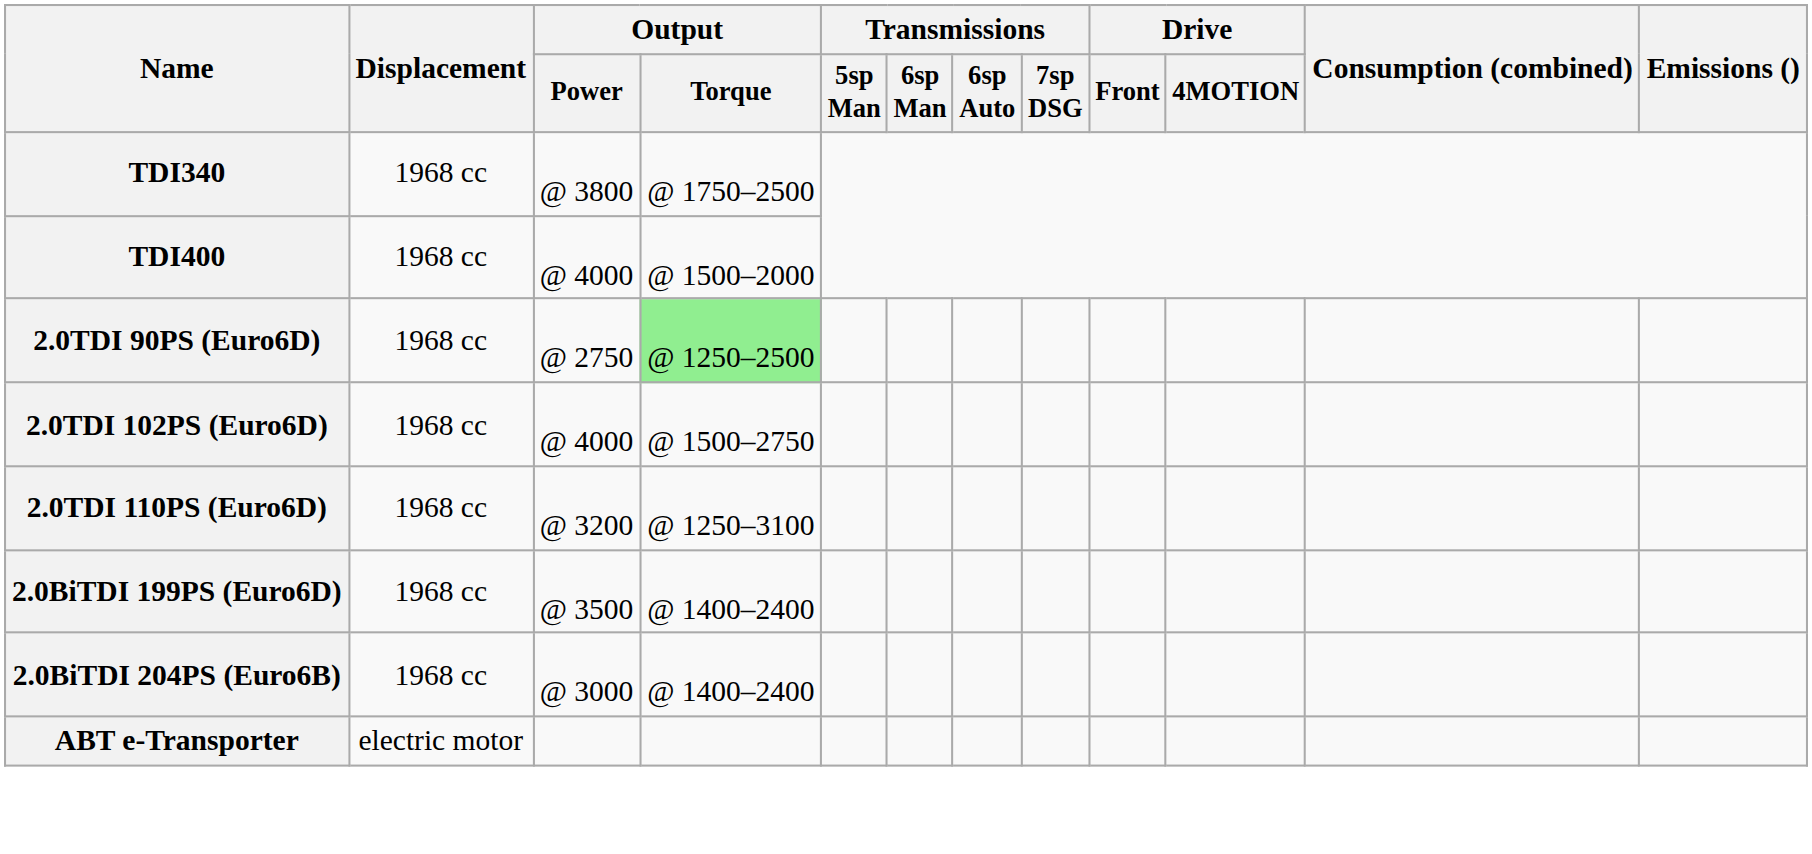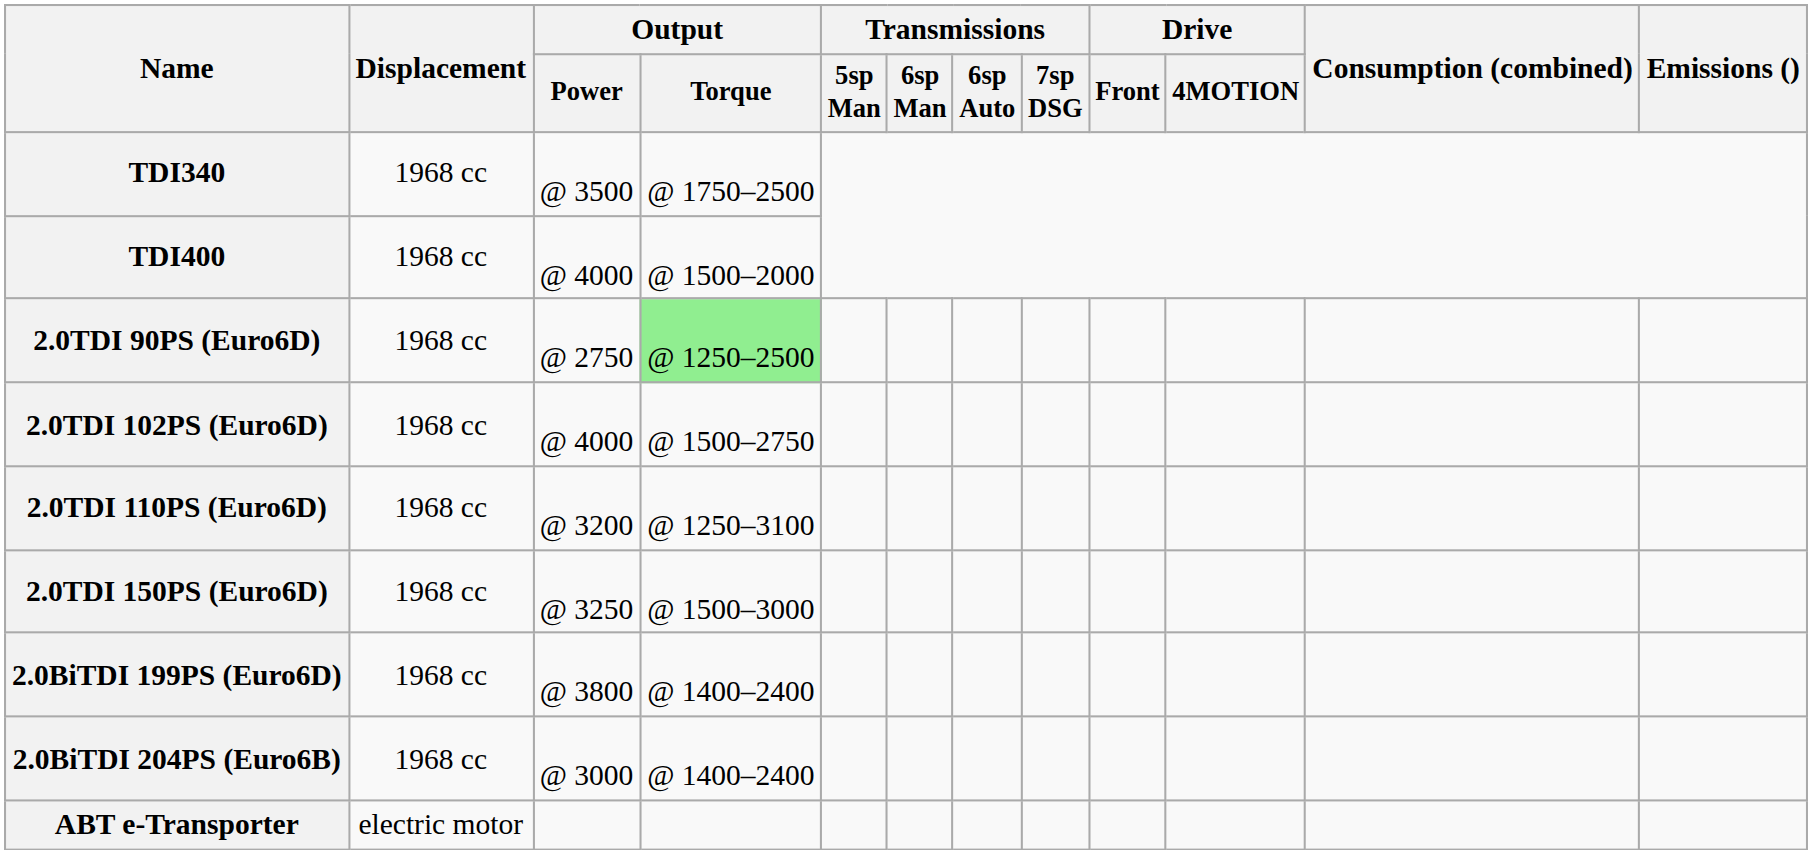TDI340 | Output / Power: @ 3800 -> @ 3500
+ row: 2.0TDI 150PS (Euro6D) | 1968 cc | @ 3250 | @ 1500–3000
2.0BiTDI 199PS (Euro6D) | Output / Power: @ 3500 -> @ 3800
